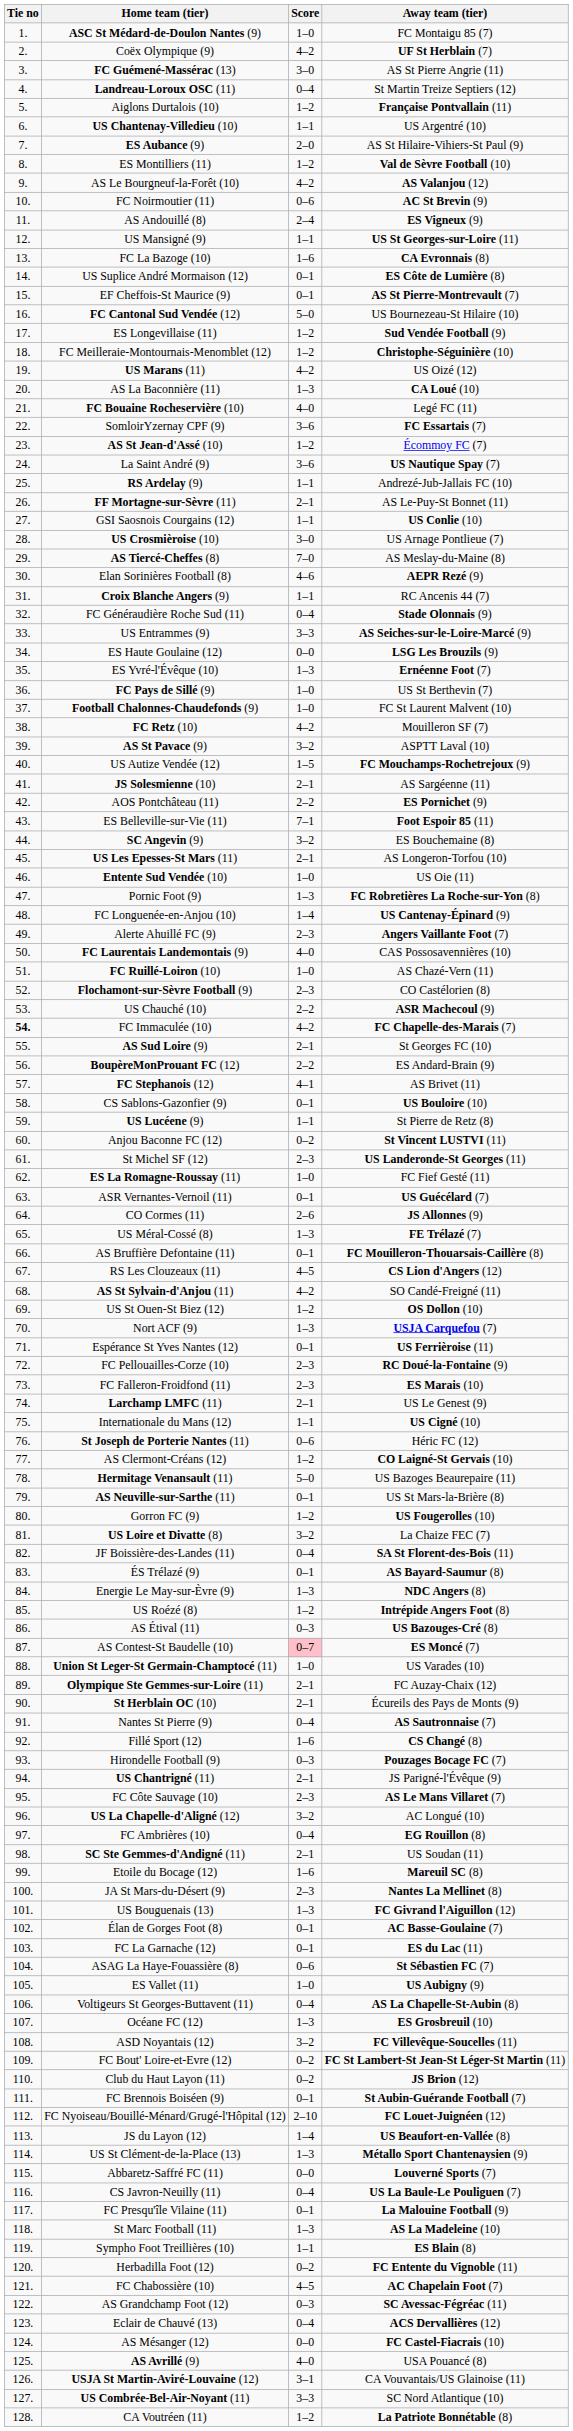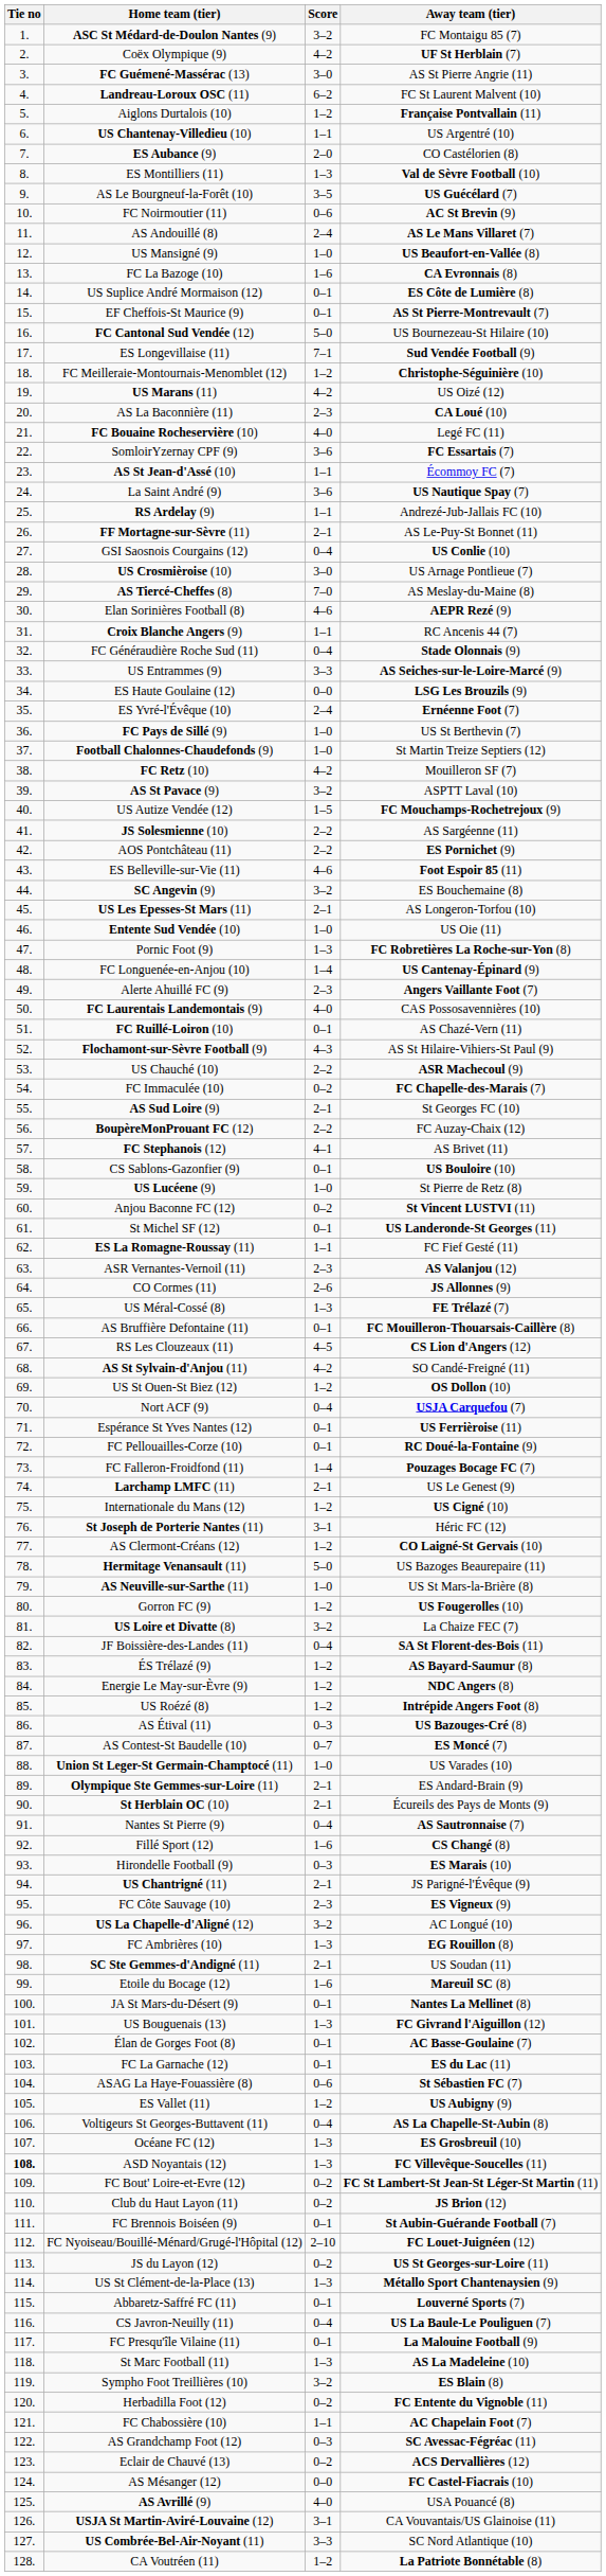ASC St Médard-de-Doulon Nantes (9) | Score: 1–0 -> 3–2
Landreau-Loroux OSC (11) | Score: 0–4 -> 6–2
Landreau-Loroux OSC (11) | Away team (tier): St Martin Treize Septiers (12) -> FC St Laurent Malvent (10)
ES Aubance (9) | Away team (tier): AS St Hilaire-Vihiers-St Paul (9) -> CO Castélorien (8)
ES Montilliers (11) | Score: 1–2 -> 1–3
AS Le Bourgneuf-la-Forêt (10) | Score: 4–2 -> 3–5
AS Le Bourgneuf-la-Forêt (10) | Away team (tier): AS Valanjou (12) -> US Guécélard (7)
AS Andouillé (8) | Away team (tier): ES Vigneux (9) -> AS Le Mans Villaret (7)
US Mansigné (9) | Score: 1–1 -> 1–0
US Mansigné (9) | Away team (tier): US St Georges-sur-Loire (11) -> US Beaufort-en-Vallée (8)
ES Longevillaise (11) | Score: 1–2 -> 7–1
AS La Baconnière (11) | Score: 1–3 -> 2–3
AS St Jean-d'Assé (10) | Score: 1–2 -> 1–1
GSI Saosnois Courgains (12) | Score: 1–1 -> 0–4
ES Yvré-l'Évêque (10) | Score: 1–3 -> 2–4
Football Chalonnes-Chaudefonds (9) | Away team (tier): FC St Laurent Malvent (10) -> St Martin Treize Septiers (12)
JS Solesmienne (10) | Score: 2–1 -> 2–2
ES Belleville-sur-Vie (11) | Score: 7–1 -> 4–6
FC Ruillé-Loiron (10) | Score: 1–0 -> 0–1
Flochamont-sur-Sèvre Football (9) | Score: 2–3 -> 4–3
Flochamont-sur-Sèvre Football (9) | Away team (tier): CO Castélorien (8) -> AS St Hilaire-Vihiers-St Paul (9)
FC Immaculée (10) | Tie no: bold -> normal
FC Immaculée (10) | Score: 4–2 -> 0–2
BoupèreMonProuant FC (12) | Away team (tier): ES Andard-Brain (9) -> FC Auzay-Chaix (12)
US Lucéene (9) | Score: 1–1 -> 1–0
St Michel SF (12) | Score: 2–3 -> 0–1
ES La Romagne-Roussay (11) | Score: 1–0 -> 1–1
ASR Vernantes-Vernoil (11) | Score: 0–1 -> 2–3
ASR Vernantes-Vernoil (11) | Away team (tier): US Guécélard (7) -> AS Valanjou (12)
Nort ACF (9) | Score: 1–3 -> 0–4
FC Pellouailles-Corze (10) | Score: 2–3 -> 0–1
FC Falleron-Froidfond (11) | Score: 2–3 -> 1–4
FC Falleron-Froidfond (11) | Away team (tier): ES Marais (10) -> Pouzages Bocage FC (7)
Internationale du Mans (12) | Score: 1–1 -> 1–2
St Joseph de Porterie Nantes (11) | Score: 0–6 -> 3–1
AS Neuville-sur-Sarthe (11) | Score: 0–1 -> 1–0
ÉS Trélazé (9) | Score: 0–1 -> 1–2
Energie Le May-sur-Èvre (9) | Score: 1–3 -> 1–2
AS Contest-St Baudelle (10) | Score: pink background -> no background
Olympique Ste Gemmes-sur-Loire (11) | Away team (tier): FC Auzay-Chaix (12) -> ES Andard-Brain (9)
Hirondelle Football (9) | Away team (tier): Pouzages Bocage FC (7) -> ES Marais (10)
FC Côte Sauvage (10) | Away team (tier): AS Le Mans Villaret (7) -> ES Vigneux (9)
FC Ambrières (10) | Score: 0–4 -> 1–3
JA St Mars-du-Désert (9) | Score: 2–3 -> 0–1
ES Vallet (11) | Score: 1–0 -> 1–2
ASD Noyantais (12) | Tie no: normal -> bold
ASD Noyantais (12) | Score: 3–2 -> 1–3
JS du Layon (12) | Score: 1–4 -> 0–2
JS du Layon (12) | Away team (tier): US Beaufort-en-Vallée (8) -> US St Georges-sur-Loire (11)
Abbaretz-Saffré FC (11) | Score: 0–0 -> 0–1
Sympho Foot Treillières (10) | Score: 1–1 -> 3–2
FC Chabossière (10) | Score: 4–5 -> 1–1
Eclair de Chauvé (13) | Score: 0–4 -> 0–2
